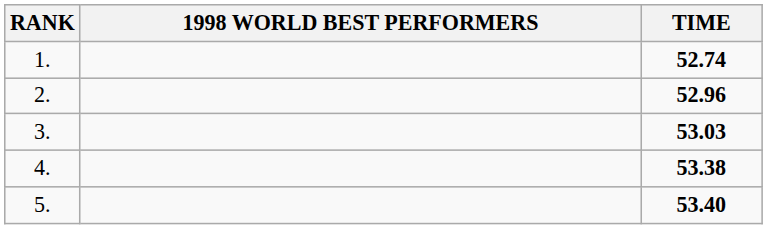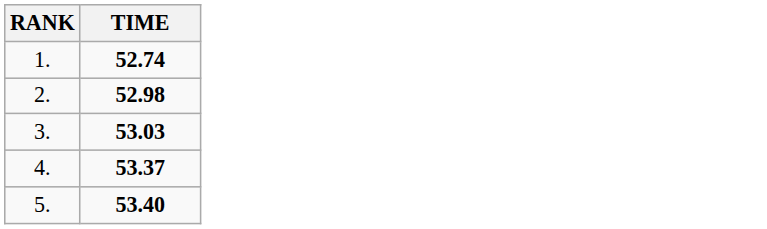- column: 1998 WORLD BEST PERFORMERS
2. | TIME: 52.96 -> 52.98
4. | TIME: 53.38 -> 53.37
